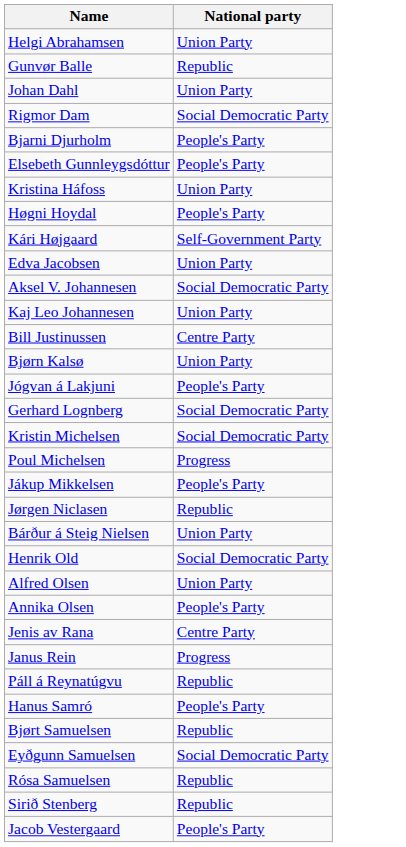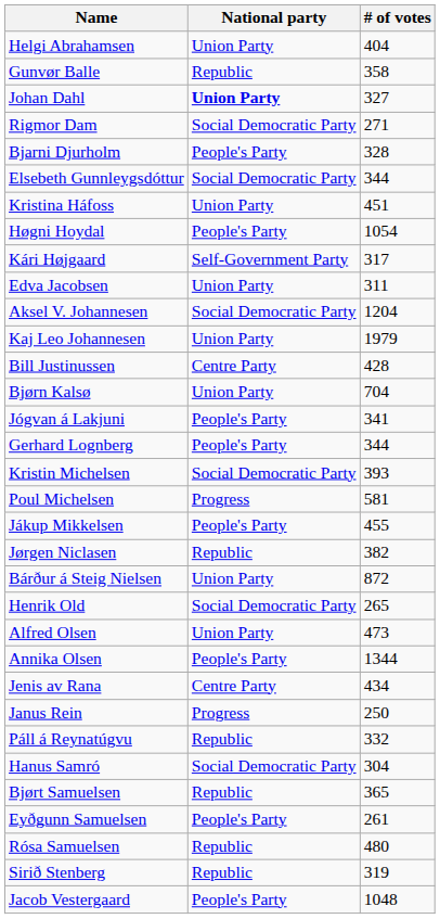+ column: # of votes | 404 | 358 | 327 | 271 | 328 | 344 | 451 | 1054 | 317 | 311 | 1204 | 1979 | 428 | 704 | 341 | 344 | 393 | 581 | 455 | 382 | 872 | 265 | 473 | 1344 | 434 | 250 | 332 | 304 | 365 | 261 | 480 | 319 | 1048
Johan Dahl | National party: normal -> bold
Elsebeth Gunnleygsdóttur | National party: People's Party -> Social Democratic Party
Gerhard Lognberg | National party: Social Democratic Party -> People's Party
Hanus Samró | National party: People's Party -> Social Democratic Party
Eyðgunn Samuelsen | National party: Social Democratic Party -> People's Party
